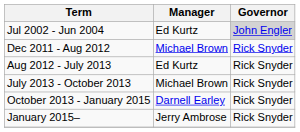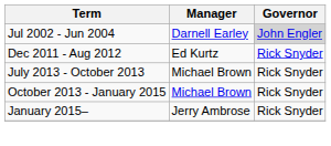Jul 2002 - Jun 2004 | Manager: Ed Kurtz -> Darnell Earley
Dec 2011 - Aug 2012 | Manager: Michael Brown -> Ed Kurtz
- row: Aug 2012 - July 2013 | Ed Kurtz | Rick Snyder
October 2013 - January 2015 | Manager: Darnell Earley -> Michael Brown
